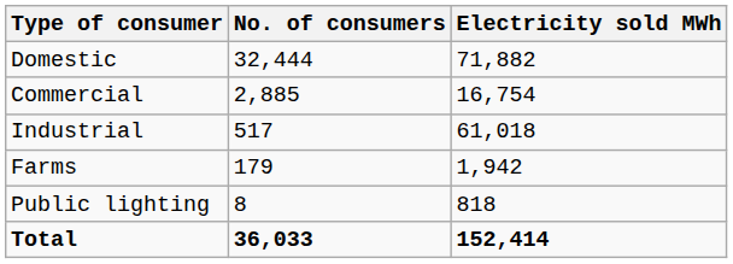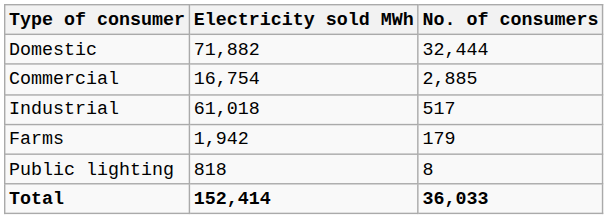columns swapped: No. of consumers <-> Electricity sold MWh
